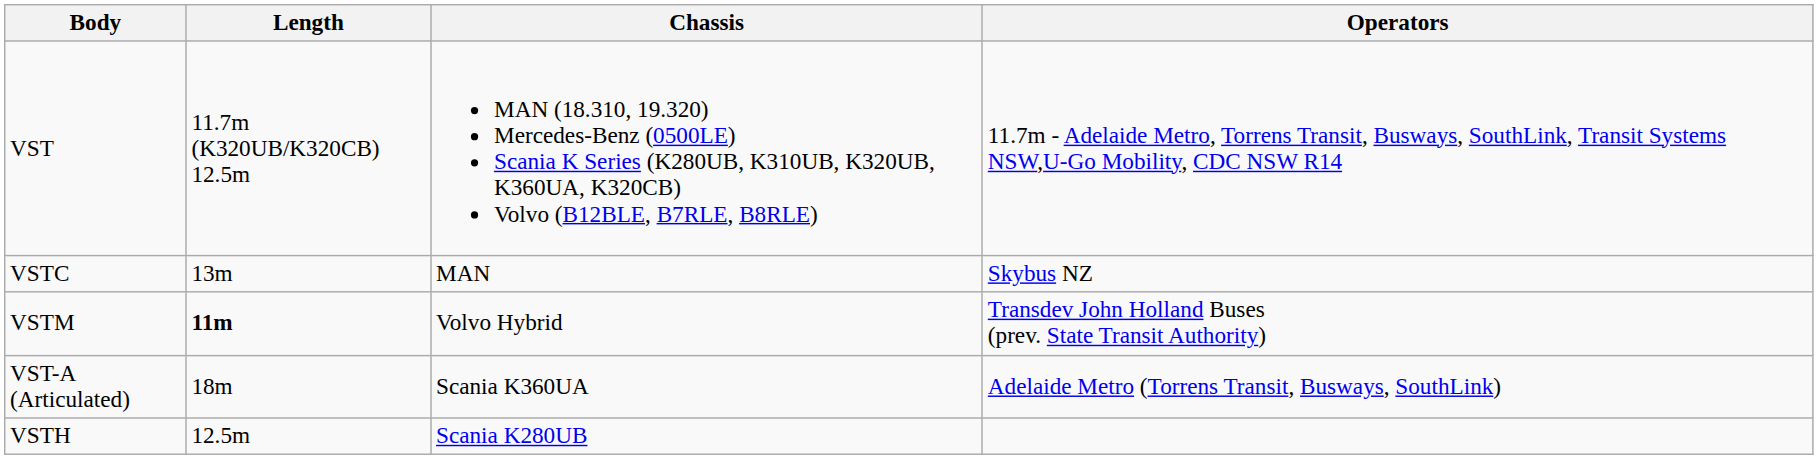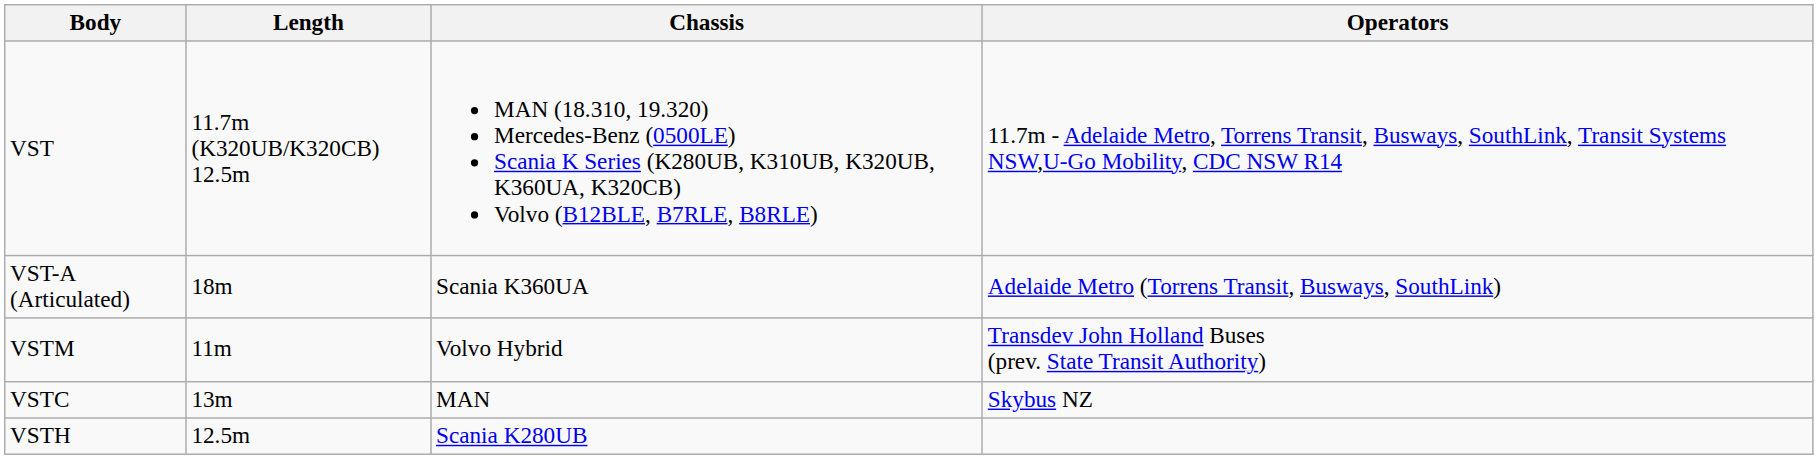rows swapped: VST-A (Articulated) <-> VSTC
VSTM | Length: bold -> normal
